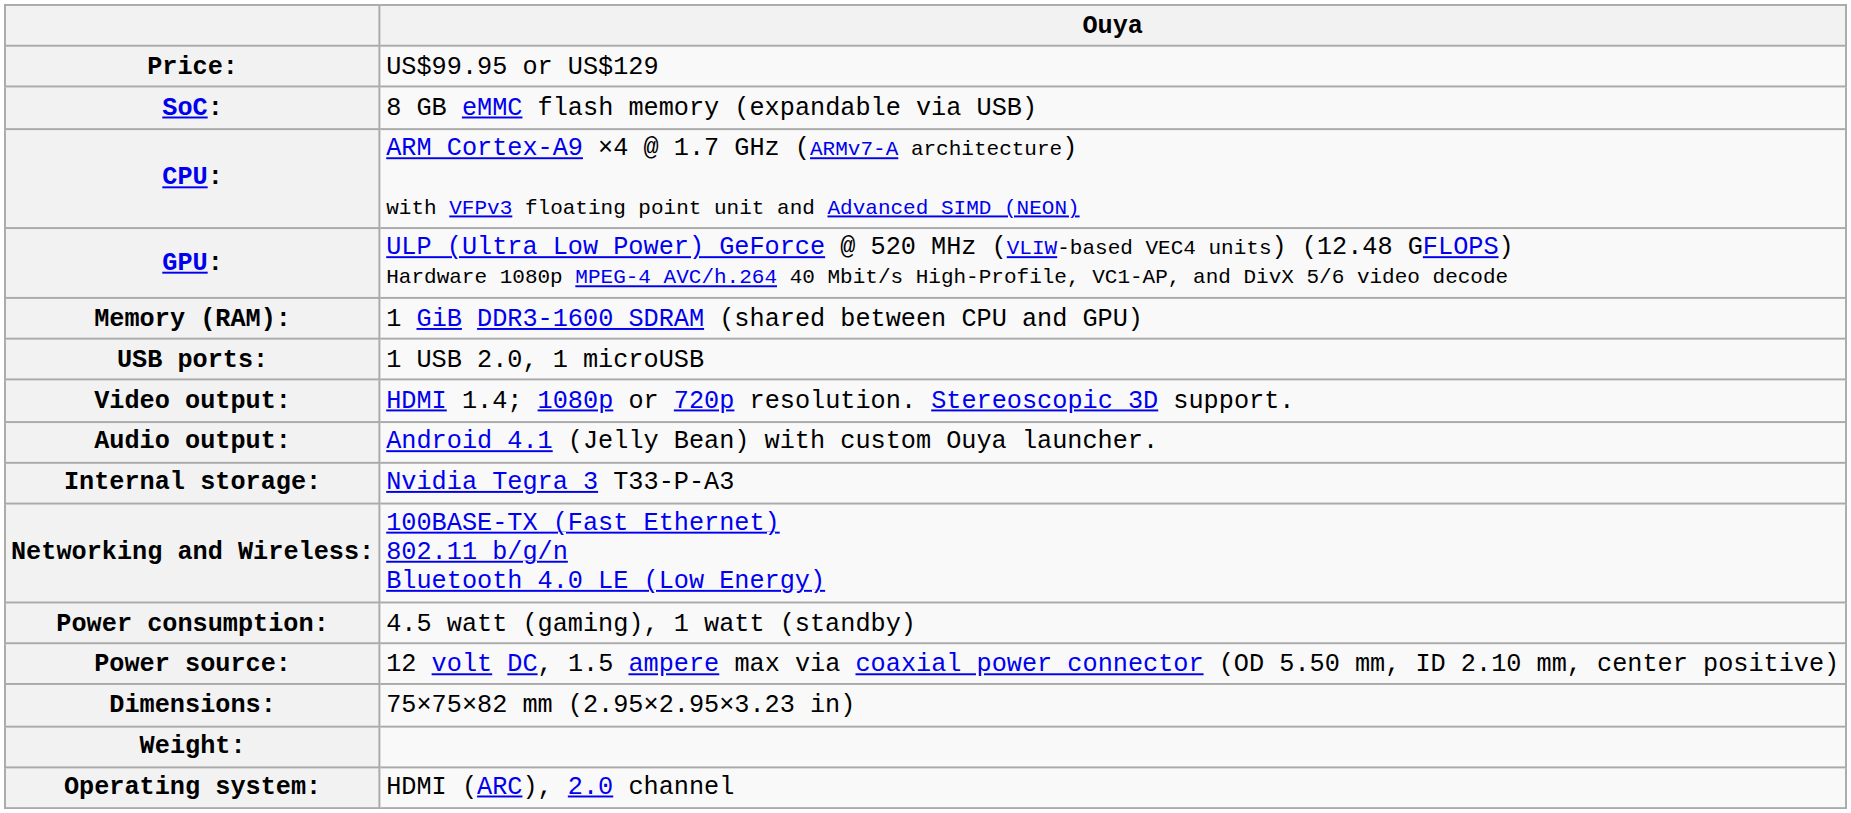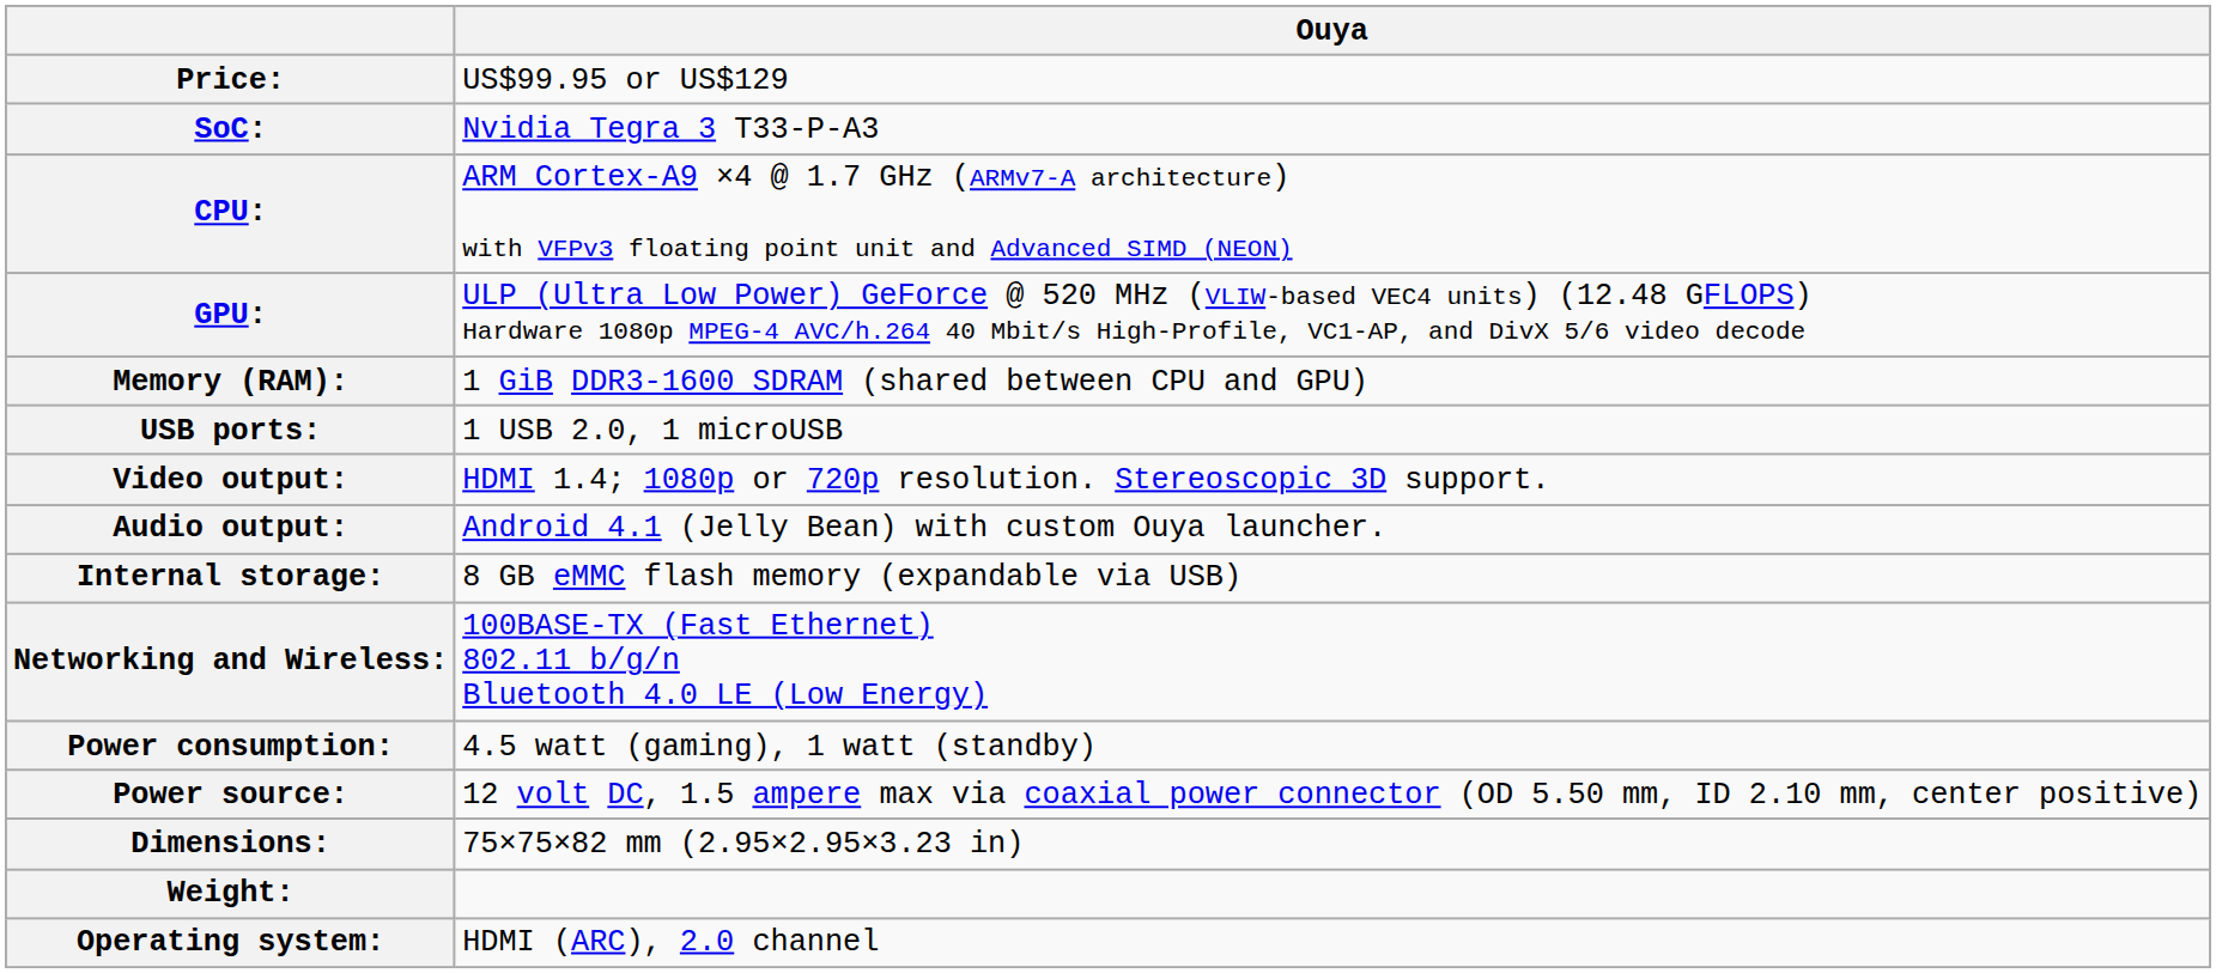SoC: | Ouya: 8 GB eMMC flash memory (expandable via USB) -> Nvidia Tegra 3 T33-P-A3
Internal storage: | Ouya: Nvidia Tegra 3 T33-P-A3 -> 8 GB eMMC flash memory (expandable via USB)
